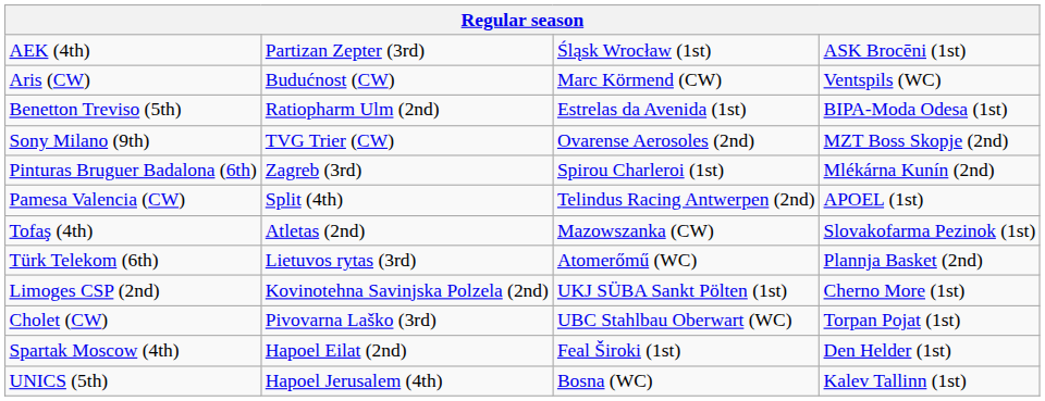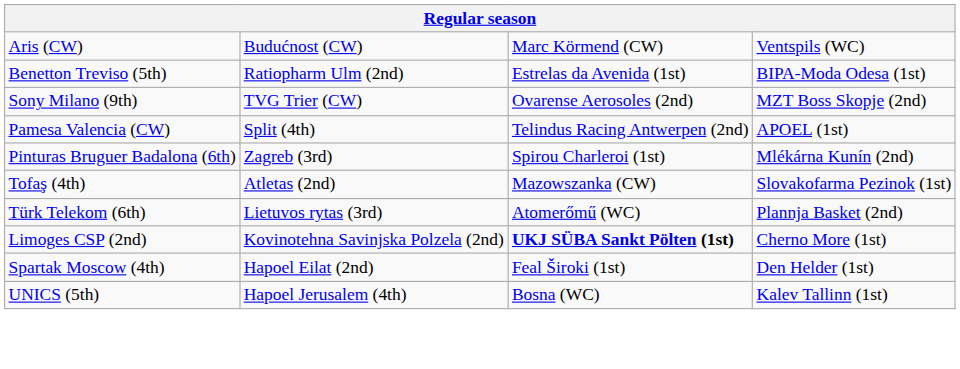- row: AEK (4th) | Partizan Zepter (3rd) | Śląsk Wrocław (1st) | ASK Brocēni (1st)
rows swapped: Pinturas Bruguer Badalona (6th) <-> Pamesa Valencia (CW)
Limoges CSP (2nd) | column 3: normal -> bold
- row: Cholet (CW) | Pivovarna Laško (3rd) | UBC Stahlbau Oberwart (WC) | Torpan Pojat (1st)
